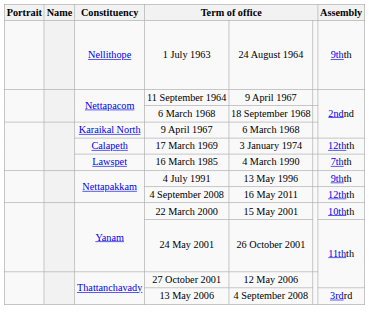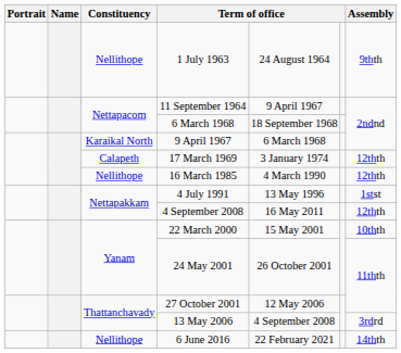16 March 1985 | Constituency: Lawspet -> Nellithope
16 March 1985 | Assembly: 7thth -> 12thth
4 July 1991 | Assembly: 9thth -> 1stst
+ row: Nellithope | 6 June 2016 | 22 February 2021 | 14thth
